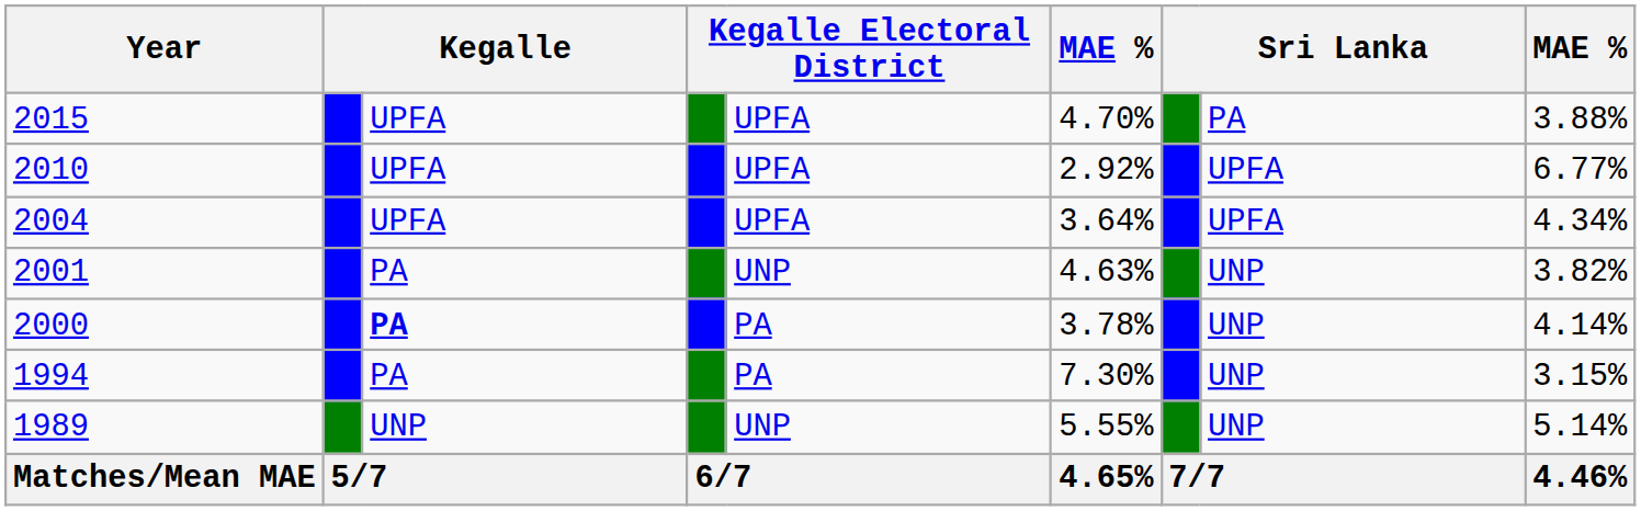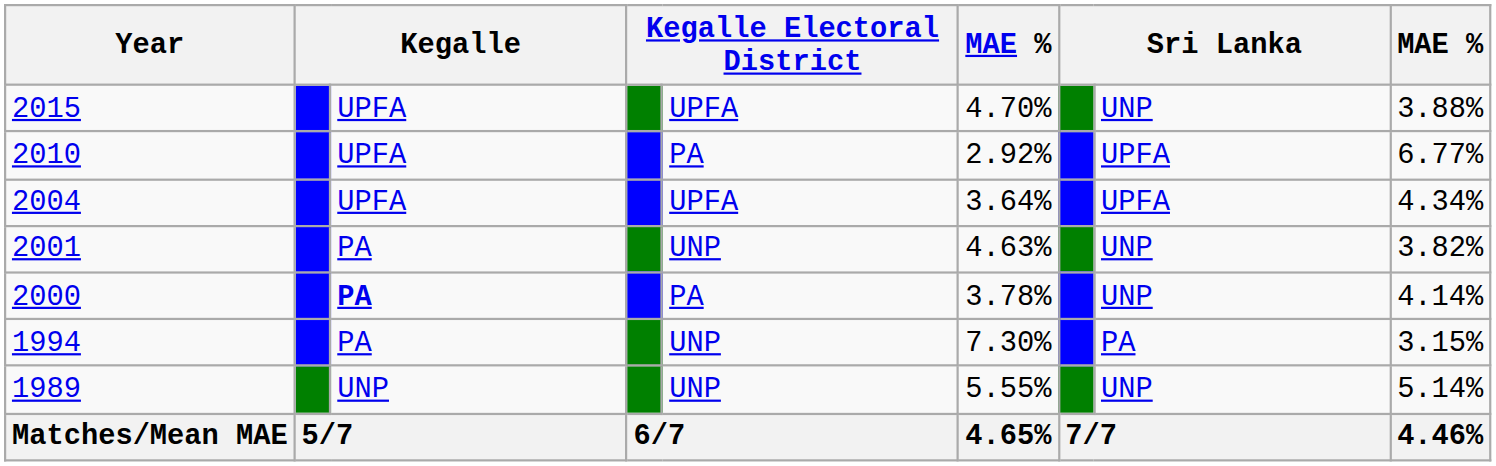2015 | column 8: PA -> UNP
2010 | column 5: UPFA -> PA
1994 | column 5: PA -> UNP
1994 | column 8: UNP -> PA
